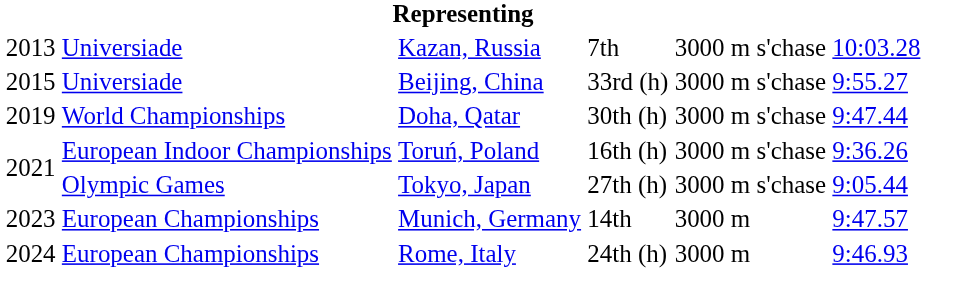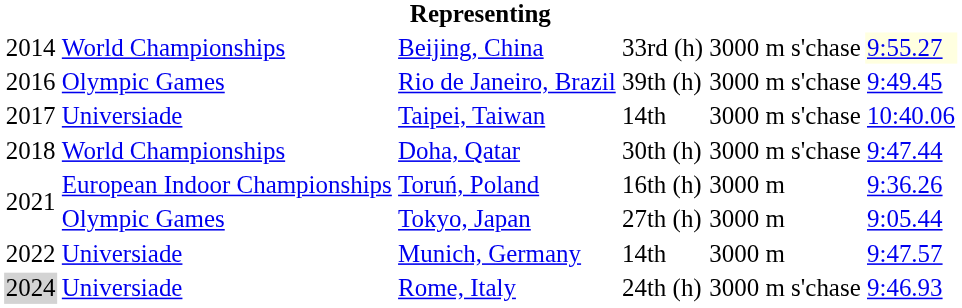- row: 2013 | Universiade | Kazan, Russia | 7th | 3000 m s'chase | 10:03.28
Beijing, China | column 1: 2015 -> 2014
Beijing, China | column 2: Universiade -> World Championships
Beijing, China | column 6: no background -> lightyellow background
+ row: 2016 | Olympic Games | Rio de Janeiro, Brazil | 39th (h) | 3000 m s'chase | 9:49.45
+ row: 2017 | Universiade | Taipei, Taiwan | 14th | 3000 m s'chase | 10:40.06
Doha, Qatar | column 1: 2019 -> 2018
Toruń, Poland | column 5: 3000 m s'chase -> 3000 m
Tokyo, Japan | column 5: 3000 m s'chase -> 3000 m
Munich, Germany | column 1: 2023 -> 2022
Munich, Germany | column 2: European Championships -> Universiade
Rome, Italy | column 1: no background -> lightgrey background
Rome, Italy | column 2: European Championships -> Universiade
Rome, Italy | column 5: 3000 m -> 3000 m s'chase
